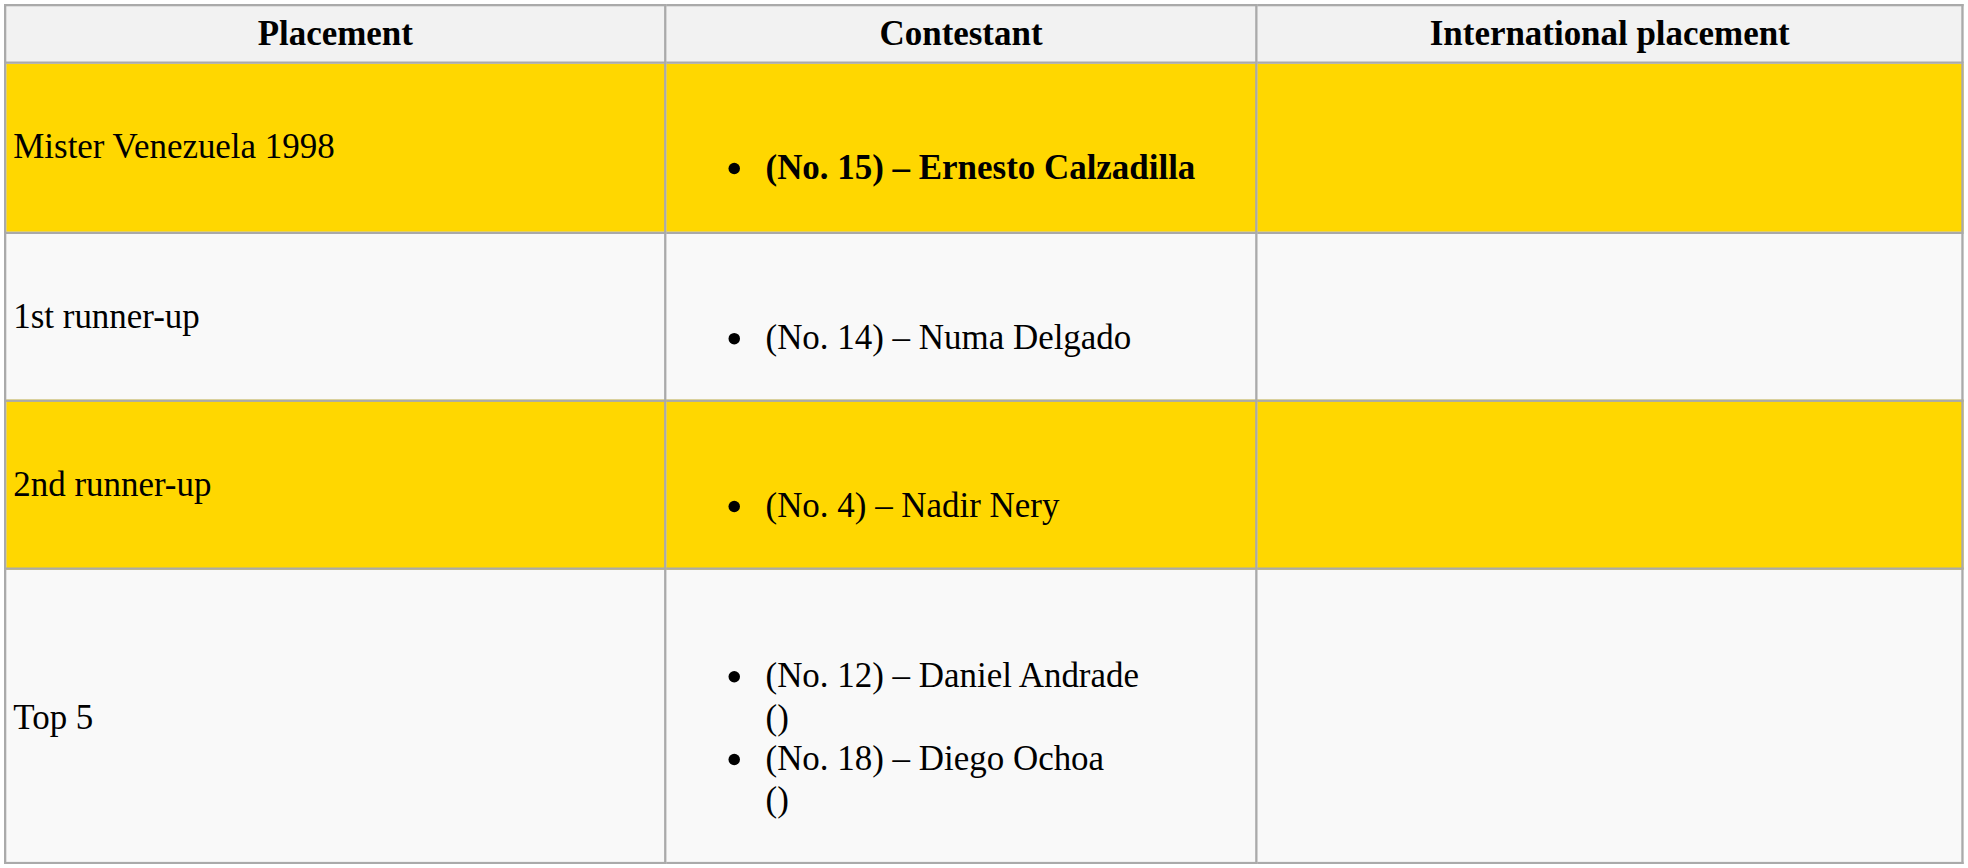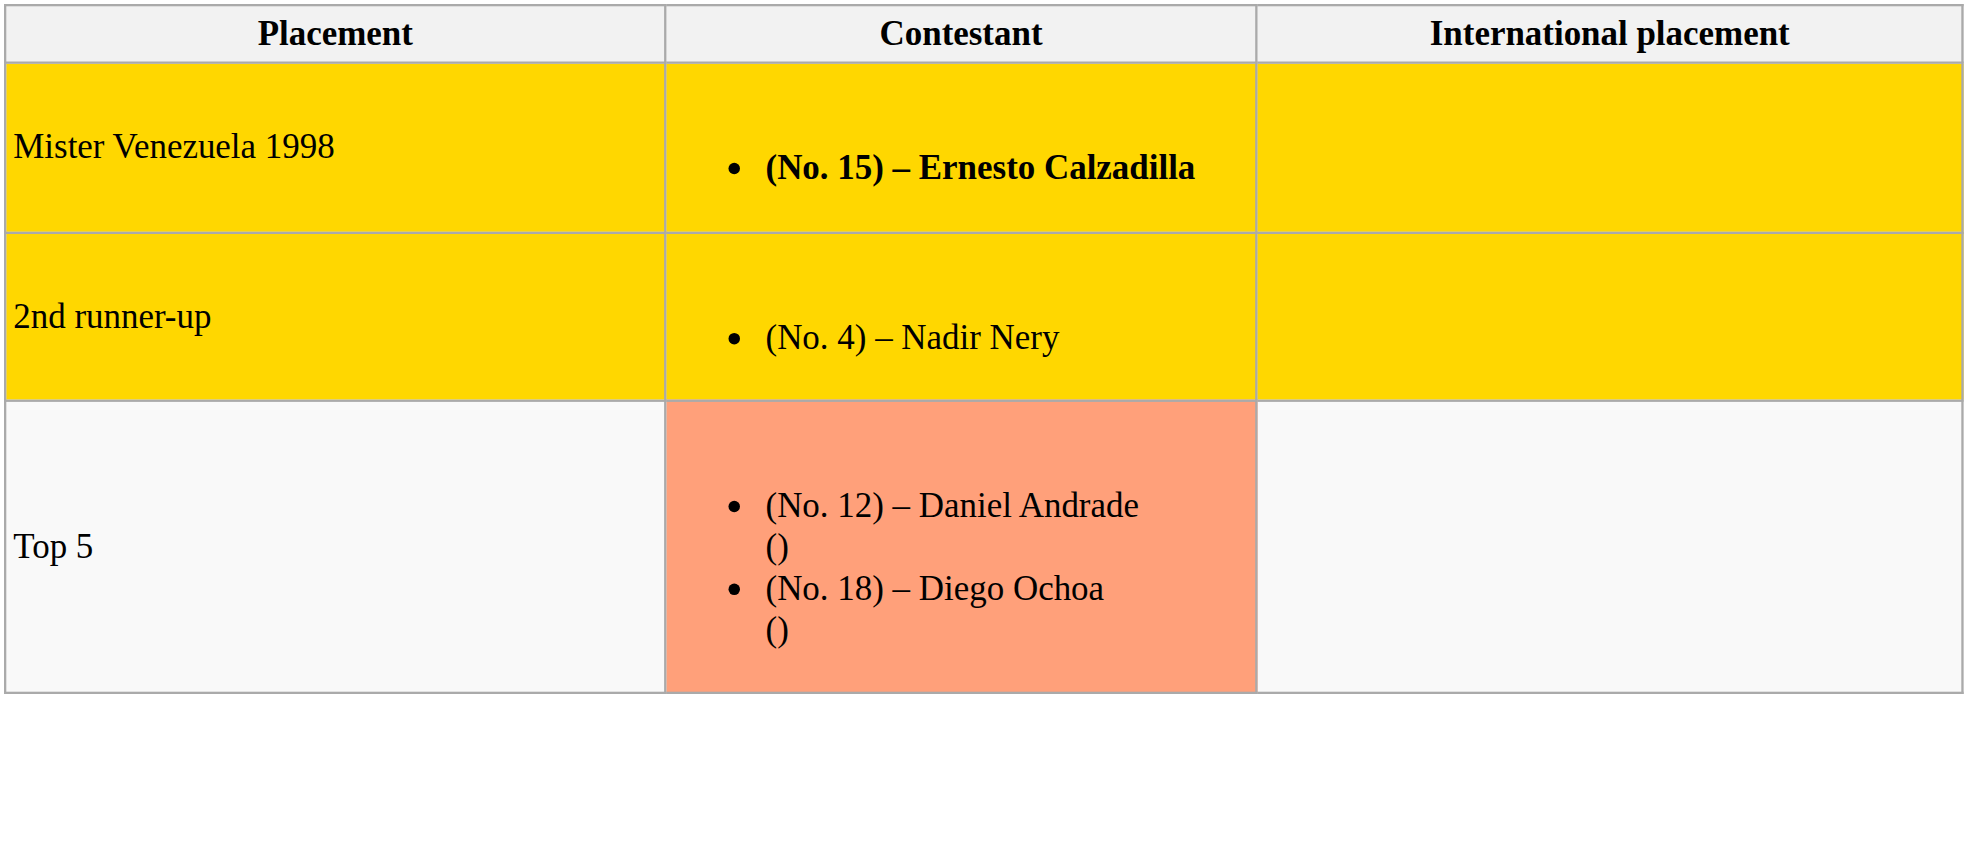- row: 1st runner-up | (No. 14) – Numa Delgado
Top 5 | Contestant: no background -> lightsalmon background
